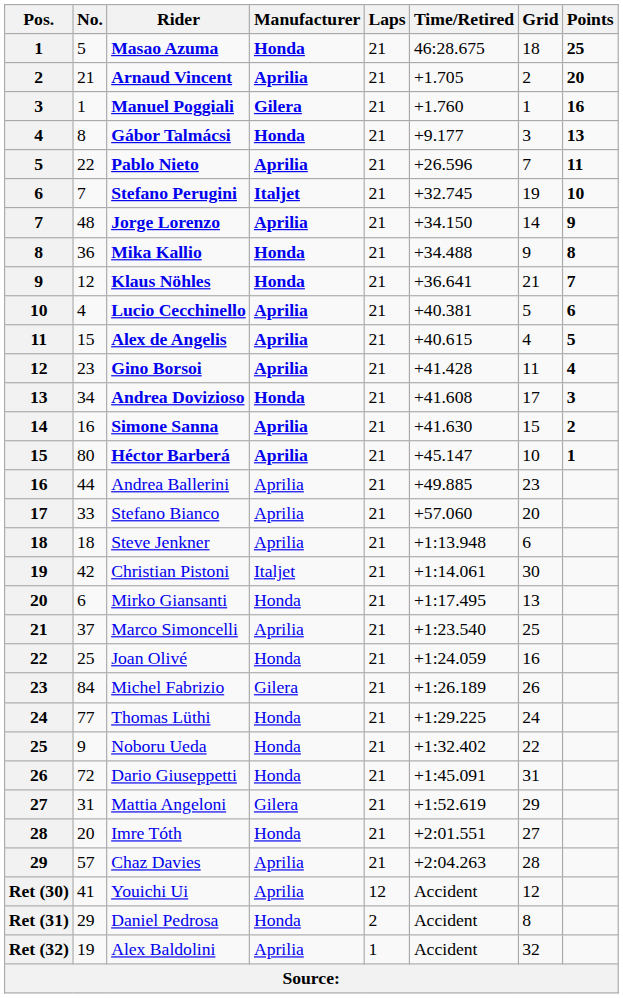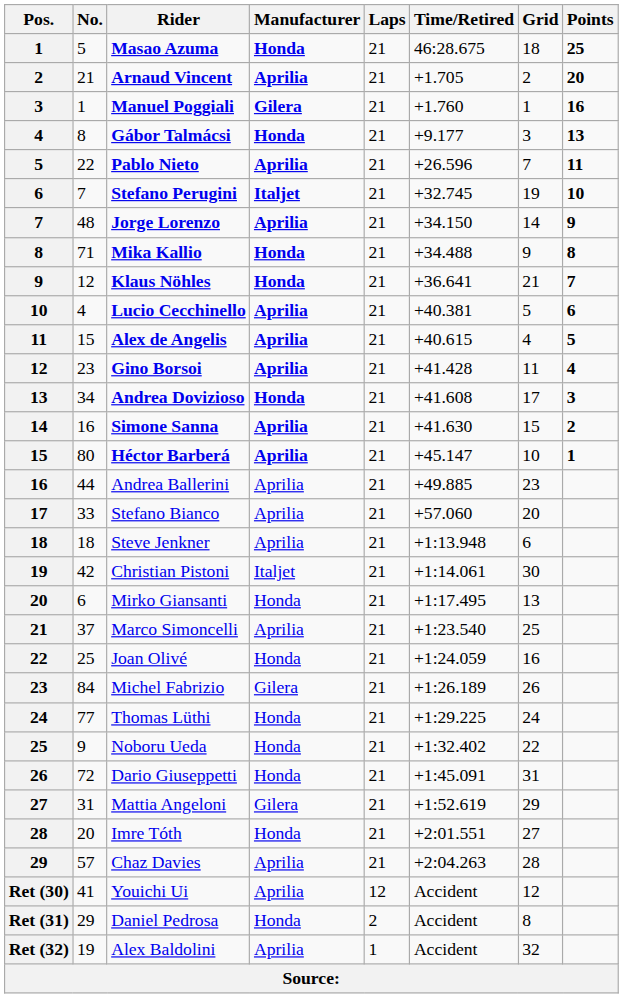Mika Kallio | No.: 36 -> 71
